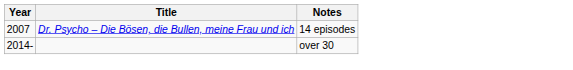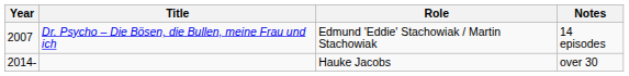+ column: Role | Edmund 'Eddie' Stachowiak / Martin Stachowiak | Hauke Jacobs
